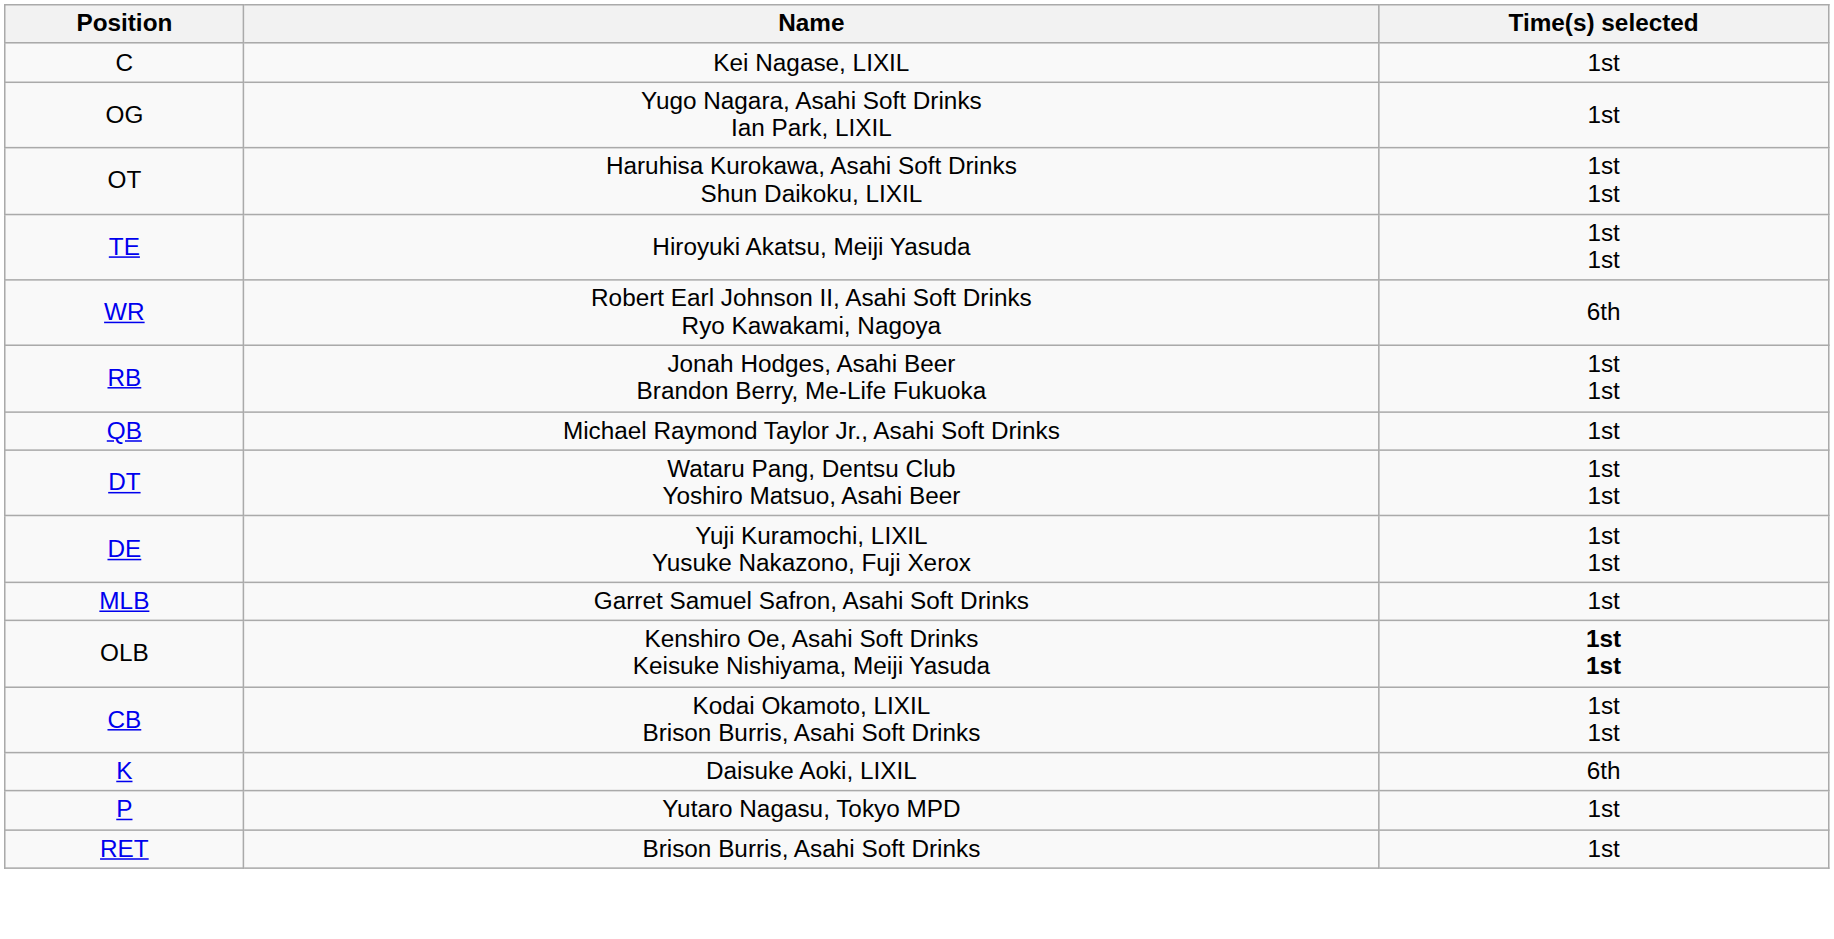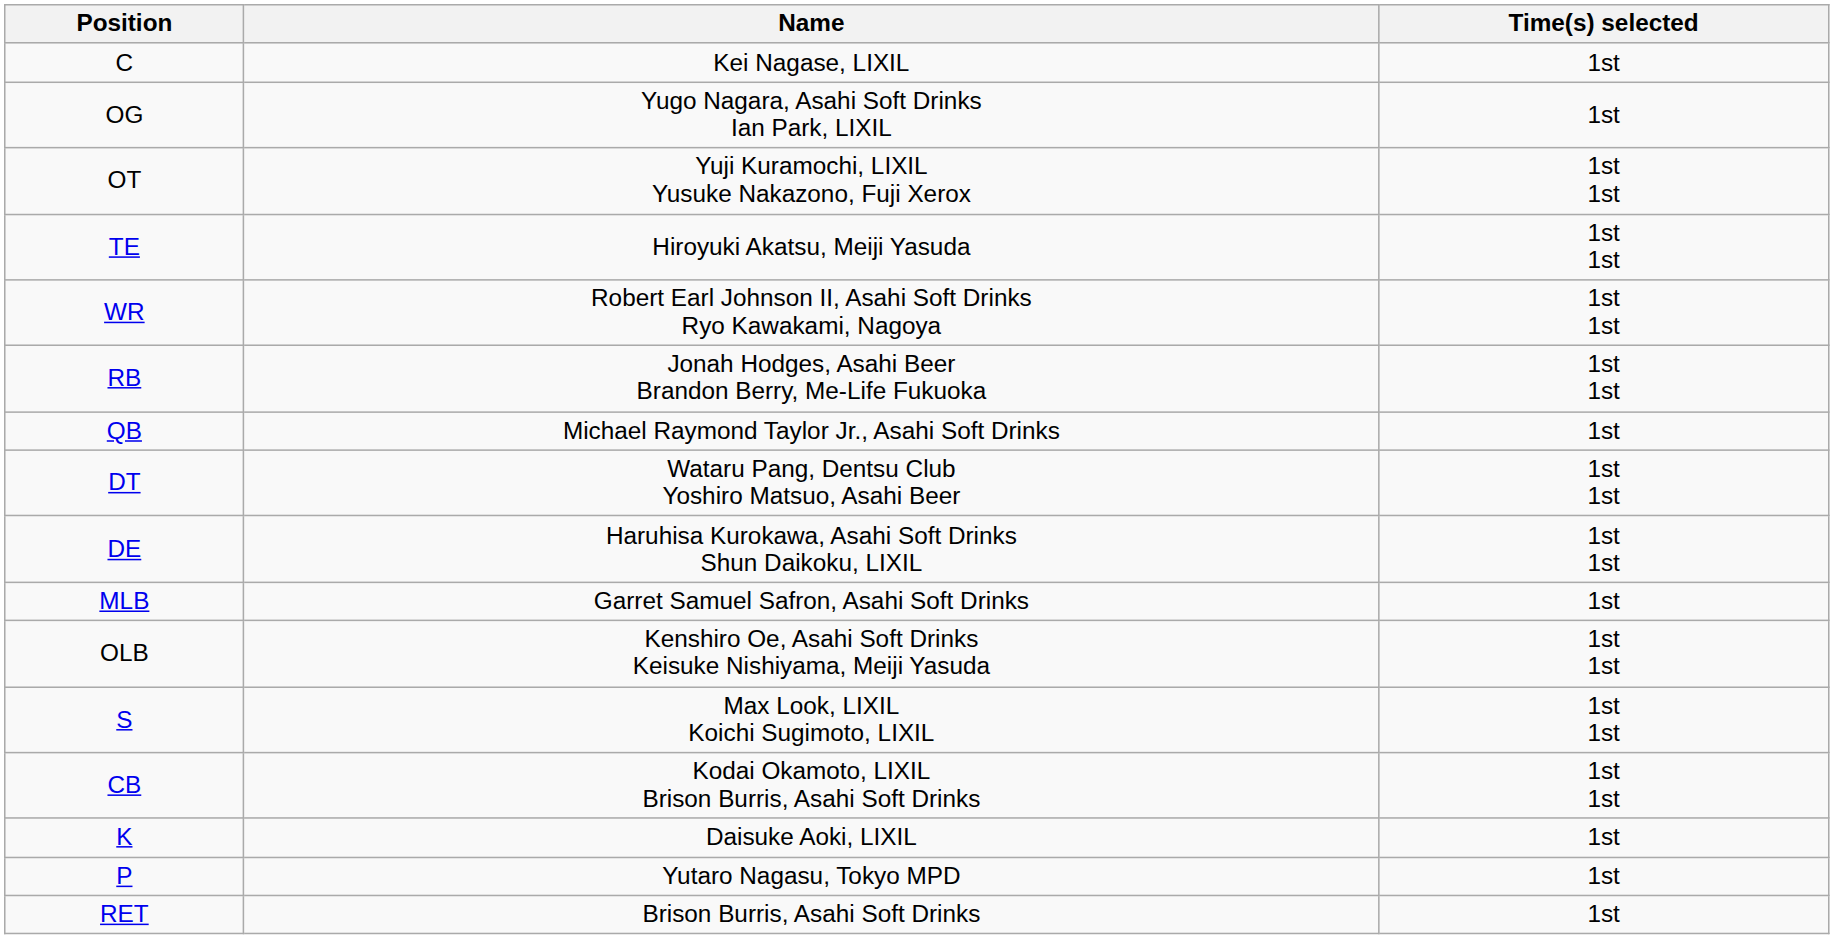OT | Name: Haruhisa Kurokawa, Asahi Soft Drinks Shun Daikoku, LIXIL -> Yuji Kuramochi, LIXIL Yusuke Nakazono, Fuji Xerox
WR | Time(s) selected: 6th -> 1st 1st
DE | Name: Yuji Kuramochi, LIXIL Yusuke Nakazono, Fuji Xerox -> Haruhisa Kurokawa, Asahi Soft Drinks Shun Daikoku, LIXIL
OLB | Time(s) selected: bold -> normal
+ row: S | Max Look, LIXIL Koichi Sugimoto, LIXIL | 1st 1st
K | Time(s) selected: 6th -> 1st
